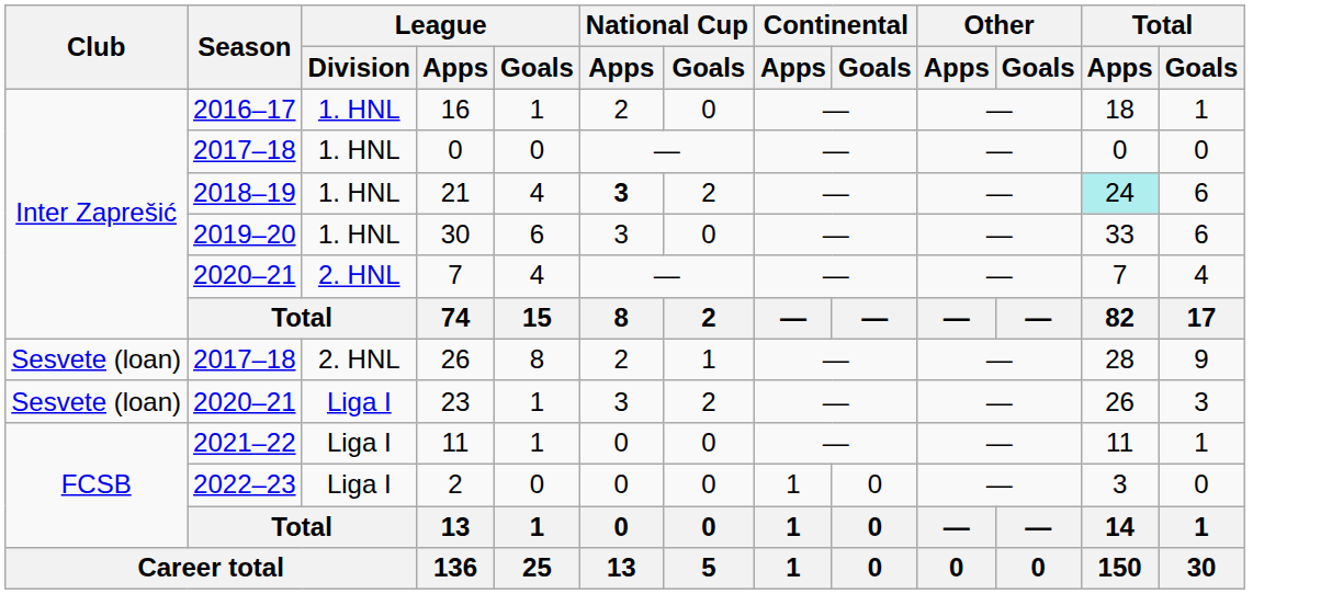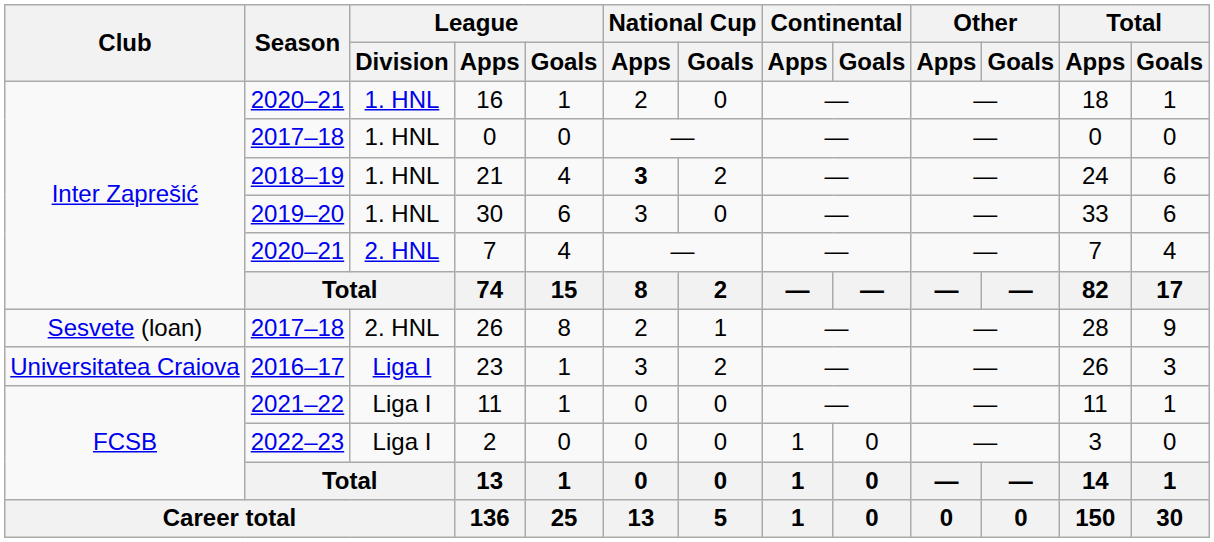16 | Season: 2016–17 -> 2020–21
21 | Total / Apps: paleturquoise background -> no background
23 | Club: Sesvete (loan) -> Universitatea Craiova
23 | Season: 2020–21 -> 2016–17
